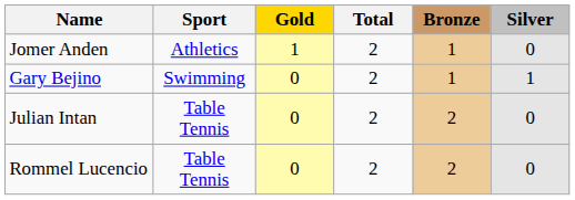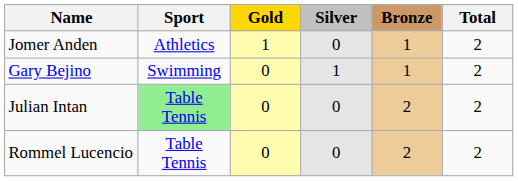columns swapped: Silver <-> Total
Julian Intan | Sport: no background -> lightgreen background
